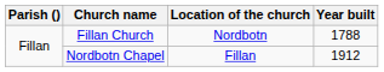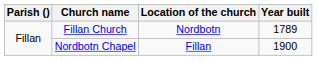Fillan Church | Year built: 1788 -> 1789
Nordbotn Chapel | Year built: 1912 -> 1900
